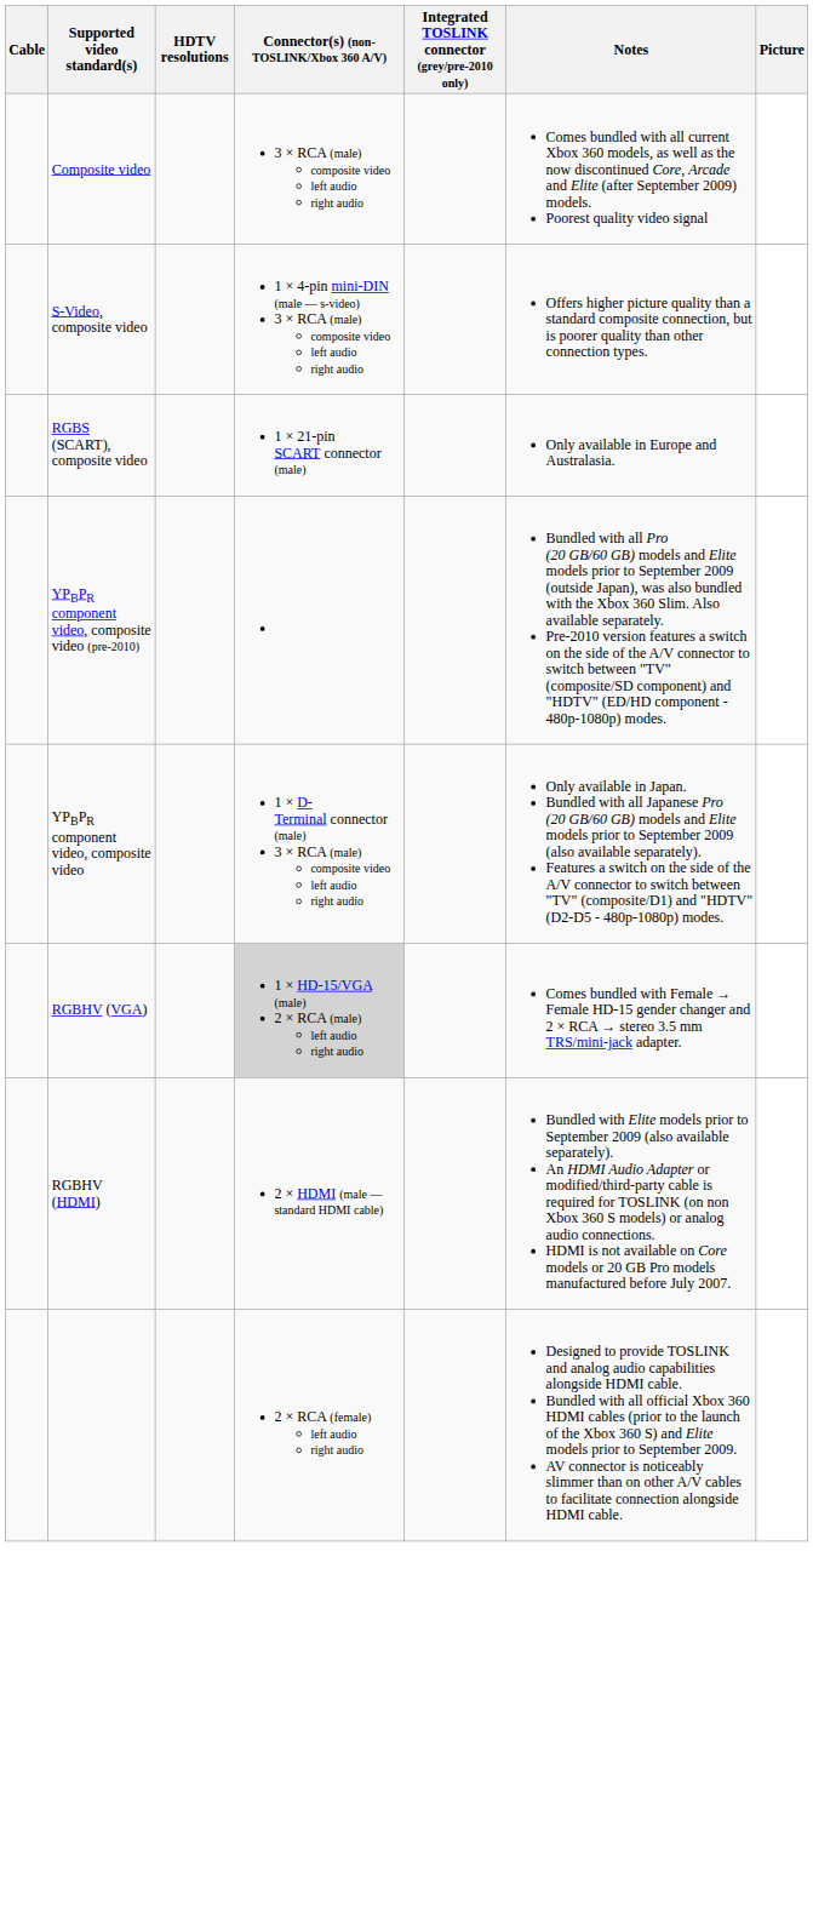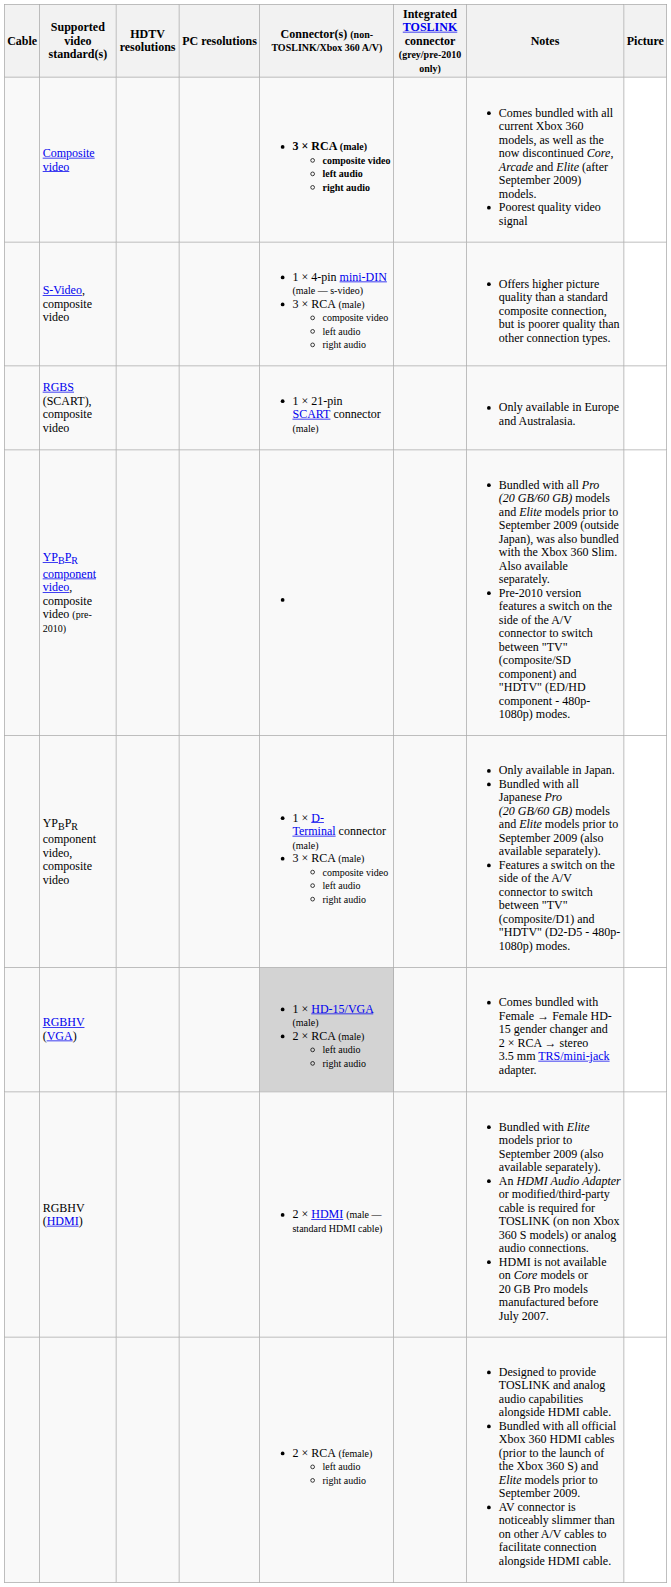+ column: PC resolutions
Composite video | Connector(s) (non-TOSLINK/Xbox 360 A/V): normal -> bold
